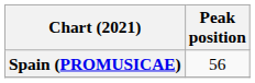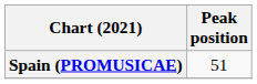Spain (PROMUSICAE) | Peak position: 56 -> 51
